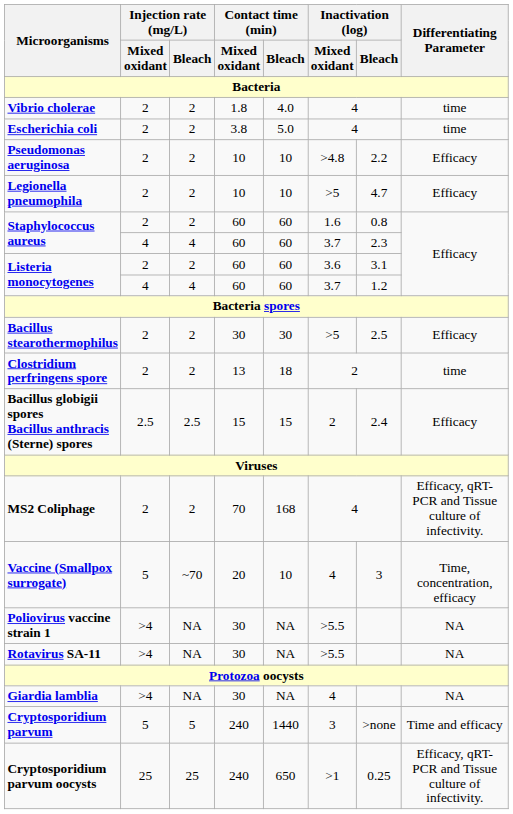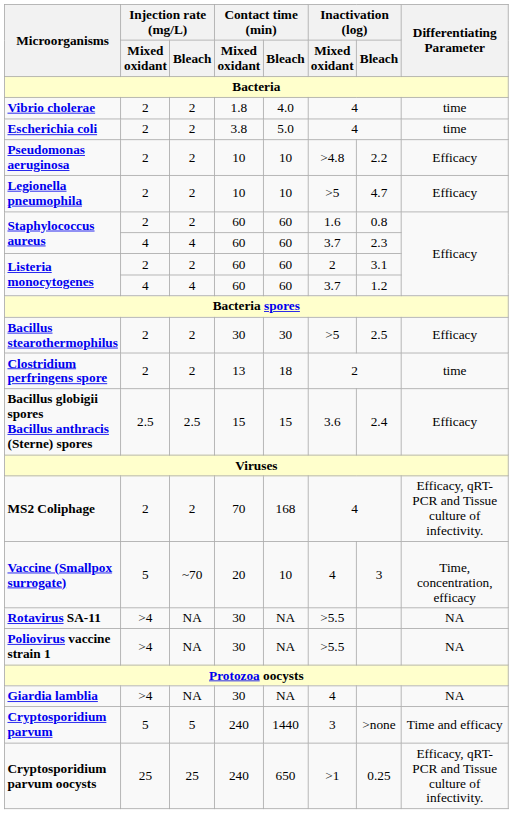Listeria monocytogenes / 2 | Inactivation (log) / Mixed oxidant: 3.6 -> 2
Bacillus globigii spores Bacillus anthracis (Sterne) spores | Inactivation (log) / Mixed oxidant: 2 -> 3.6
rows swapped: Poliovirus vaccine strain 1 <-> Rotavirus SA-11
